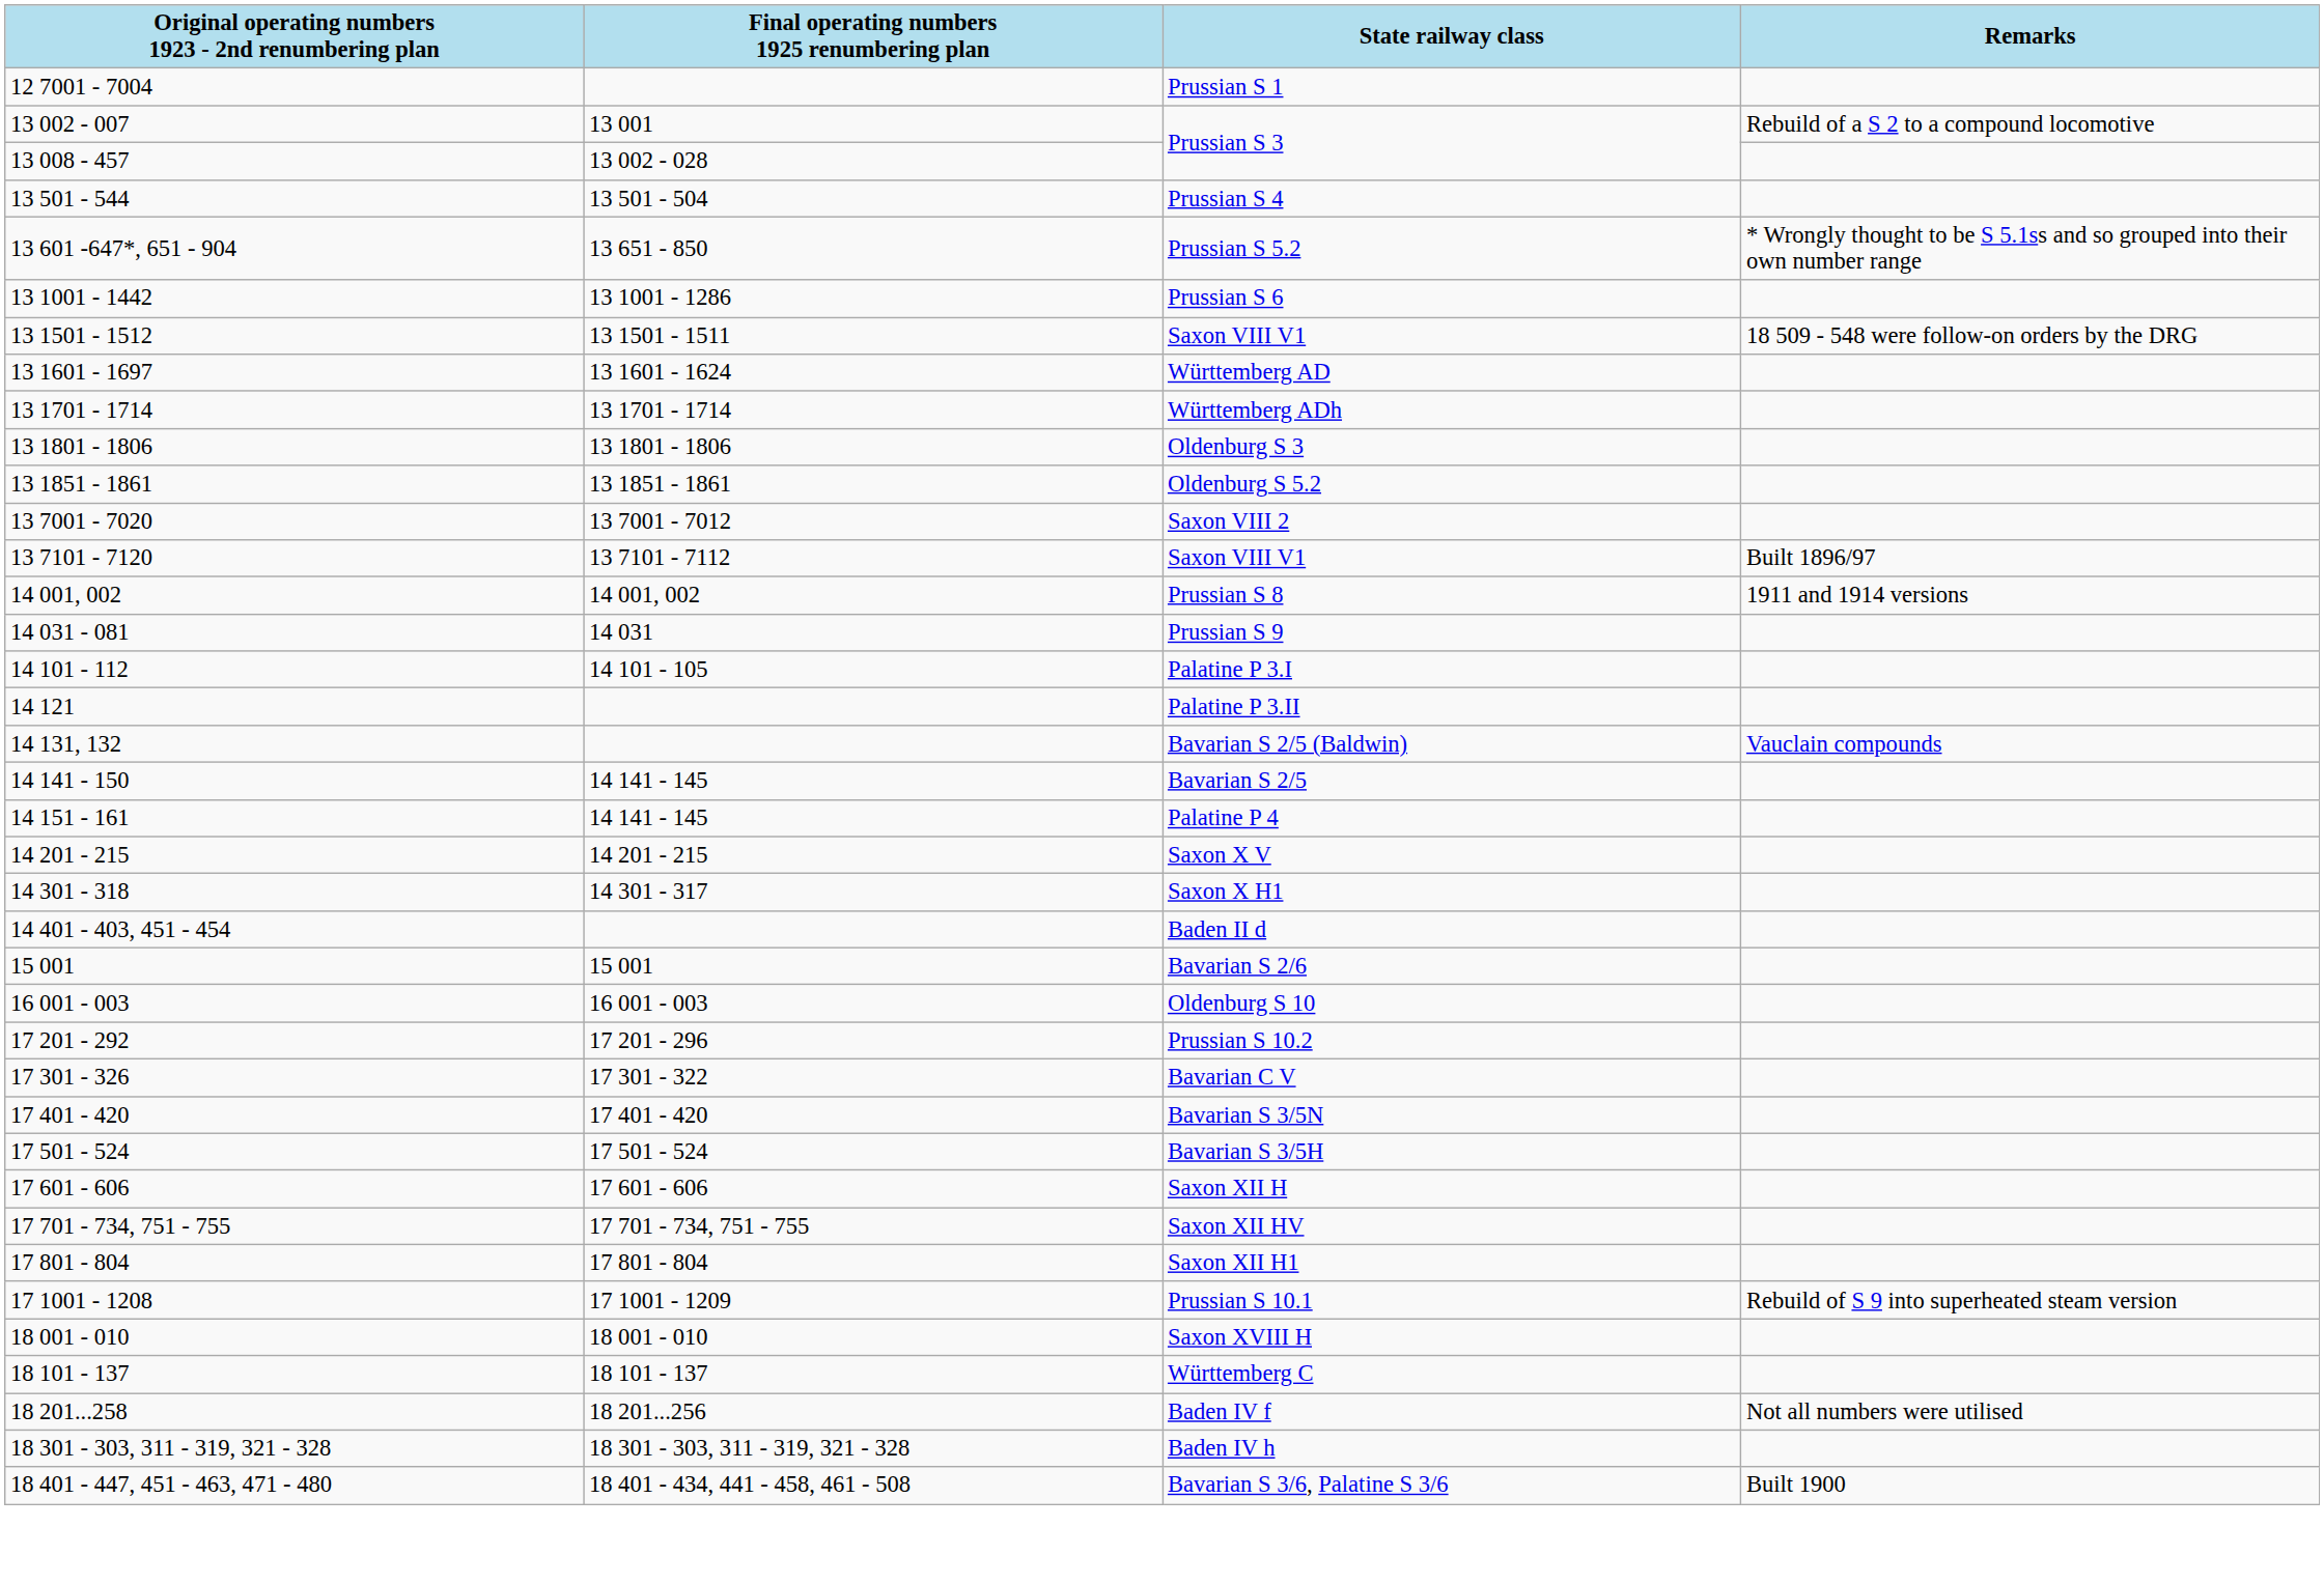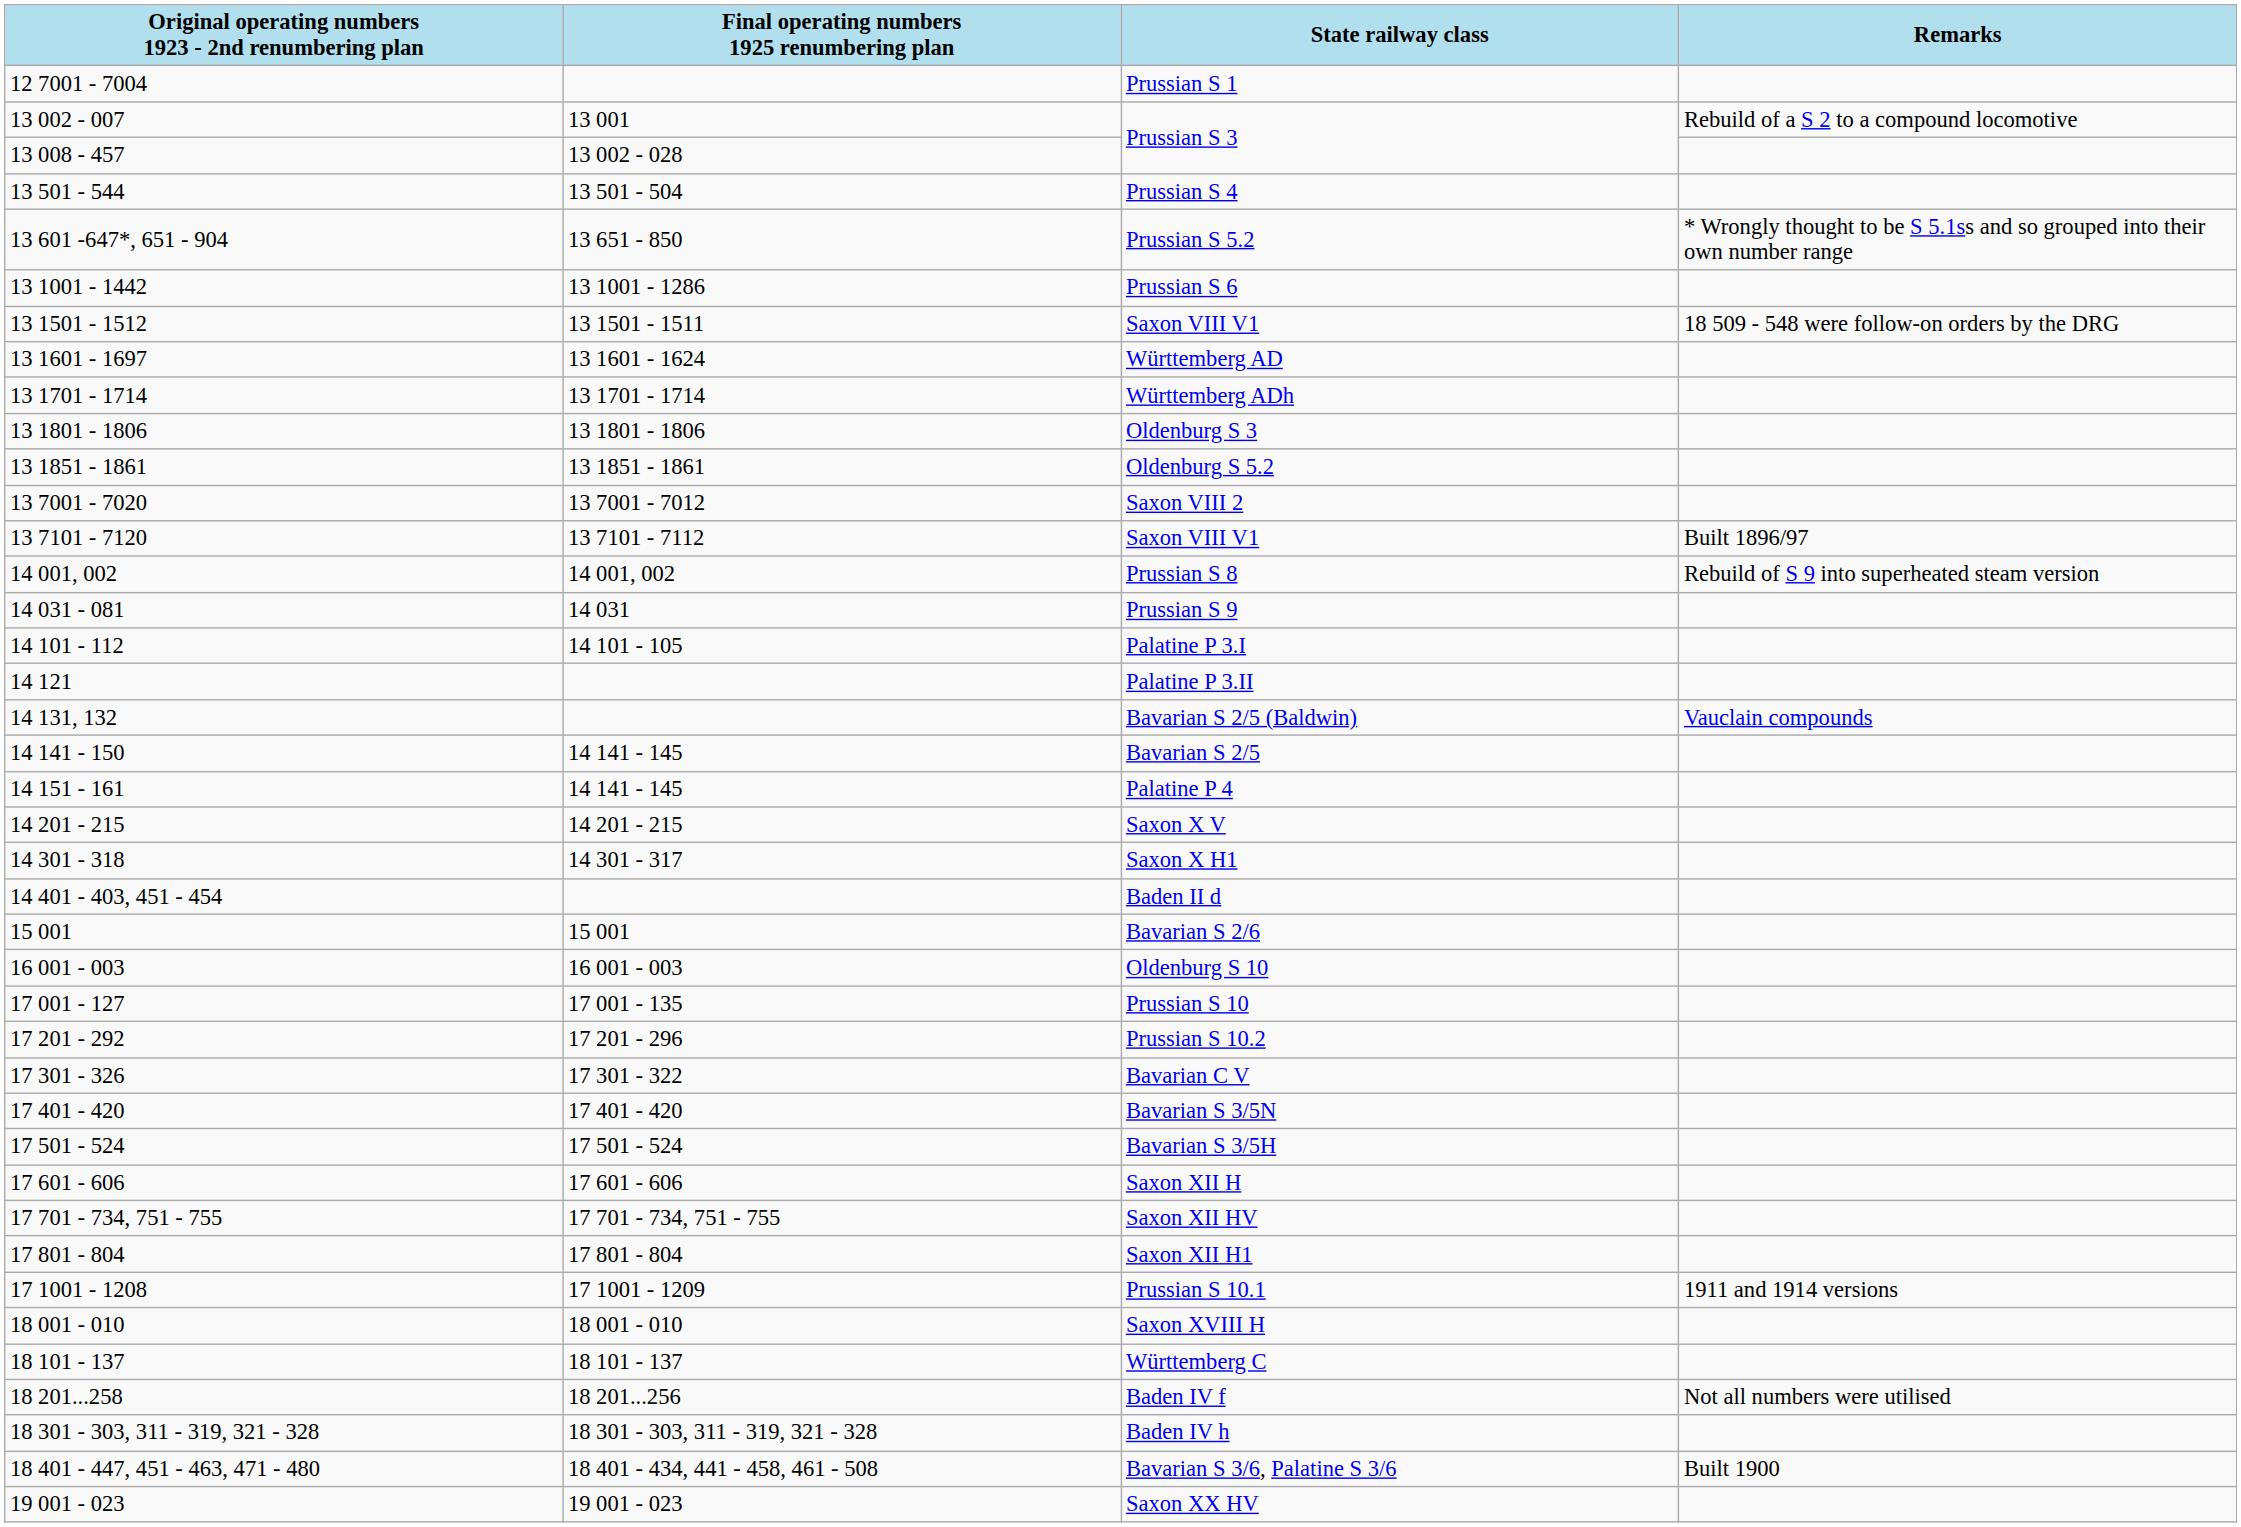Prussian S 8 | Remarks: 1911 and 1914 versions -> Rebuild of S 9 into superheated steam version
+ row: 17 001 - 127 | 17 001 - 135 | Prussian S 10
Prussian S 10.1 | Remarks: Rebuild of S 9 into superheated steam version -> 1911 and 1914 versions
+ row: 19 001 - 023 | 19 001 - 023 | Saxon XX HV
